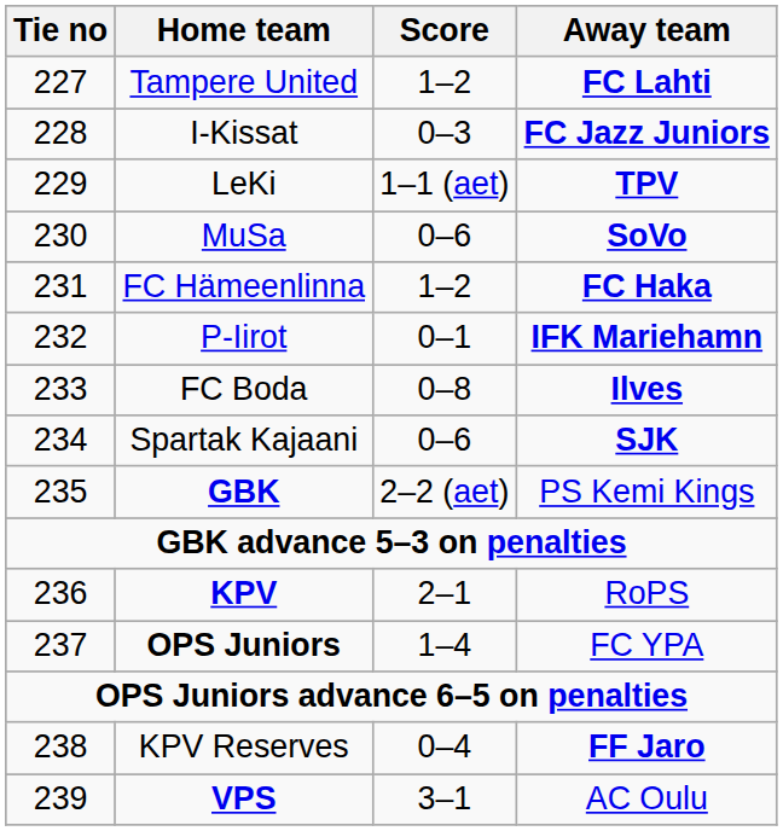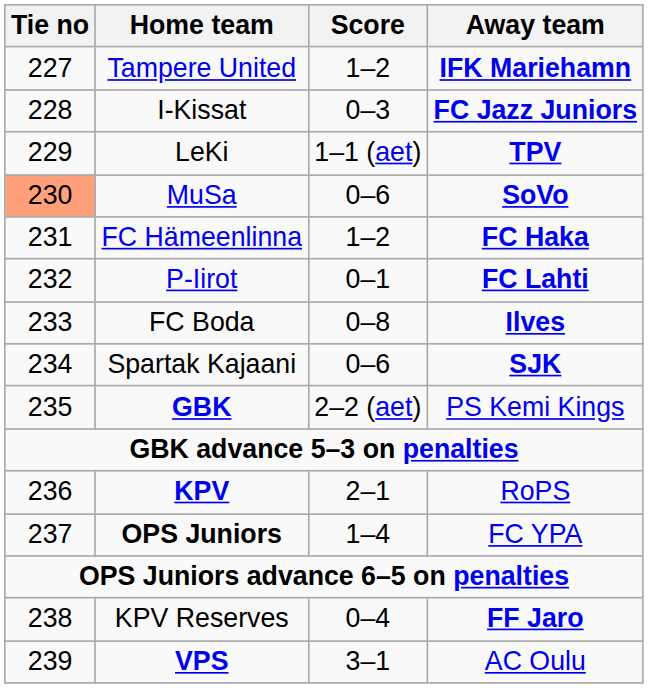Tampere United | Away team: FC Lahti -> IFK Mariehamn
MuSa | Tie no: no background -> lightsalmon background
P-Iirot | Away team: IFK Mariehamn -> FC Lahti
